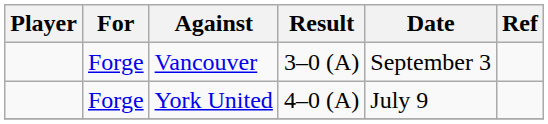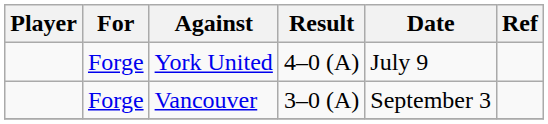rows swapped: York United <-> Vancouver
